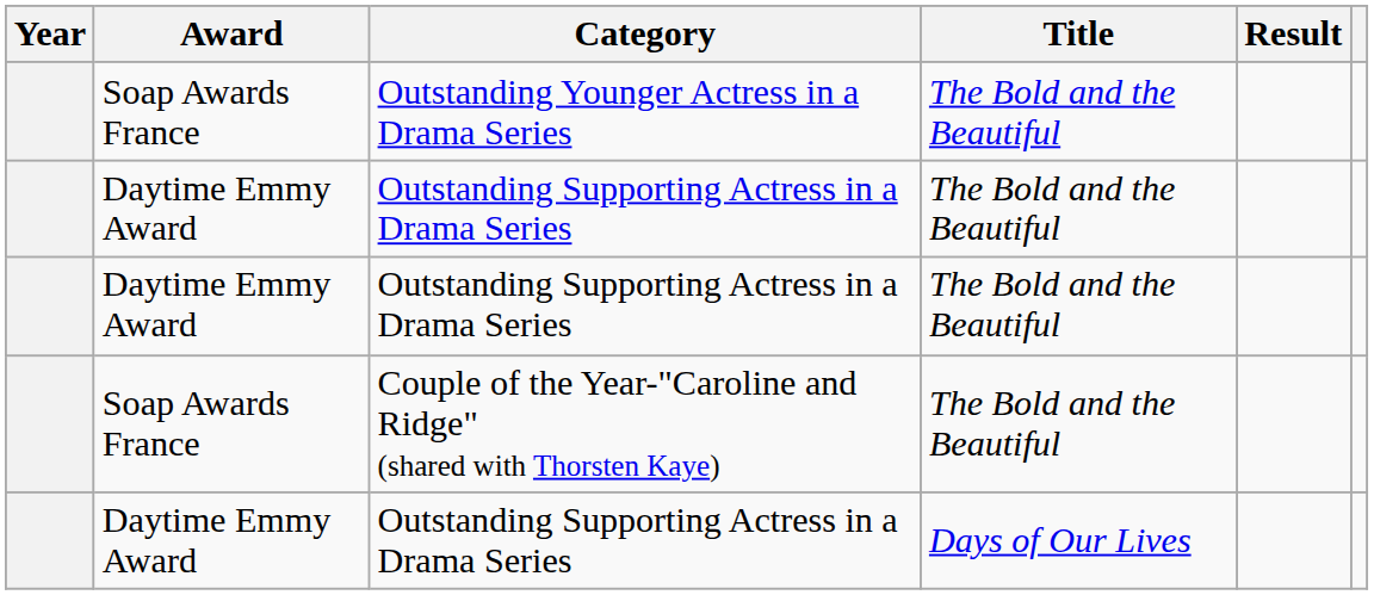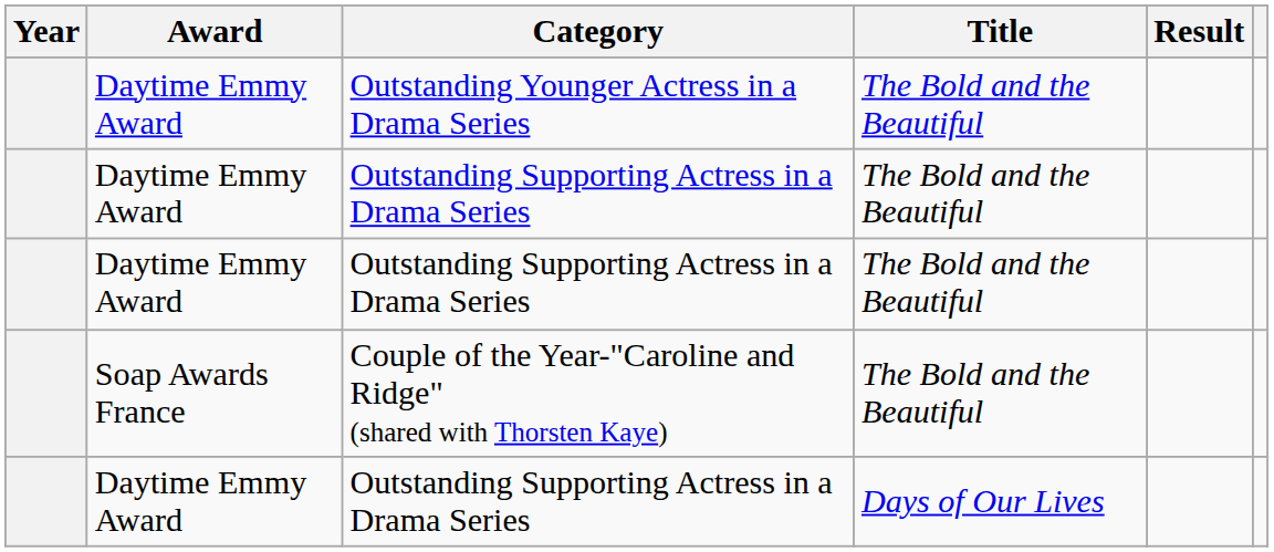Outstanding Younger Actress in a Drama Series | Award: Soap Awards France -> Daytime Emmy Award
